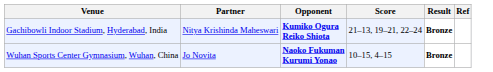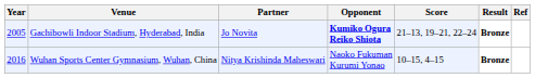+ column: Year | 2005 | 2016
Gachibowli Indoor Stadium, Hyderabad, India | Partner: Nitya Krishinda Maheswari -> Jo Novita
Wuhan Sports Center Gymnasium, Wuhan, China | Partner: Jo Novita -> Nitya Krishinda Maheswari
Wuhan Sports Center Gymnasium, Wuhan, China | Opponent: bold -> normal
